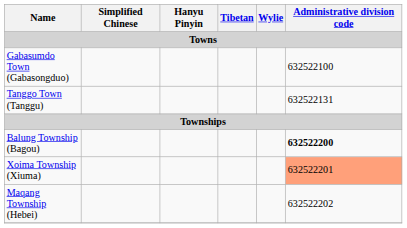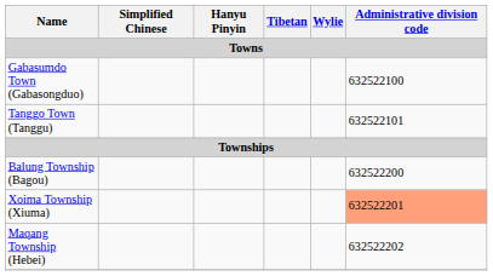Tanggo Town (Tanggu) | Administrative division code: 632522131 -> 632522101
Balung Township (Bagou) | Administrative division code: bold -> normal
